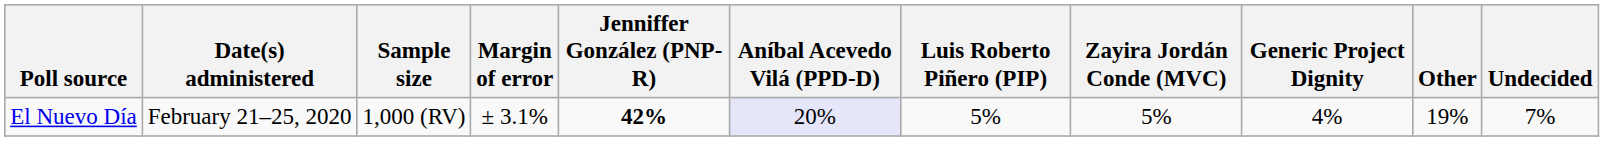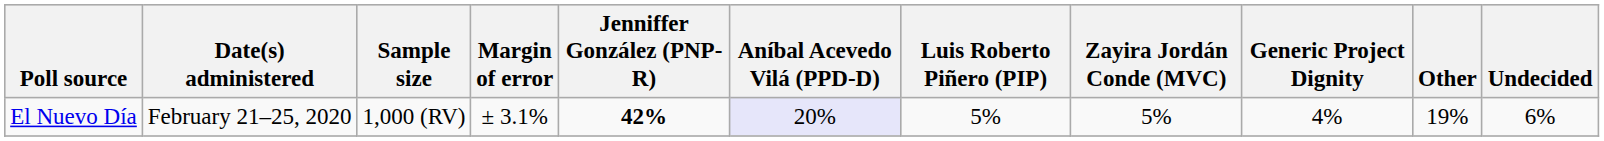El Nuevo Día | Undecided: 7% -> 6%
